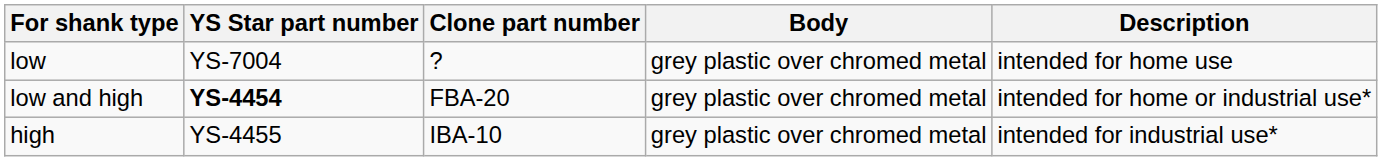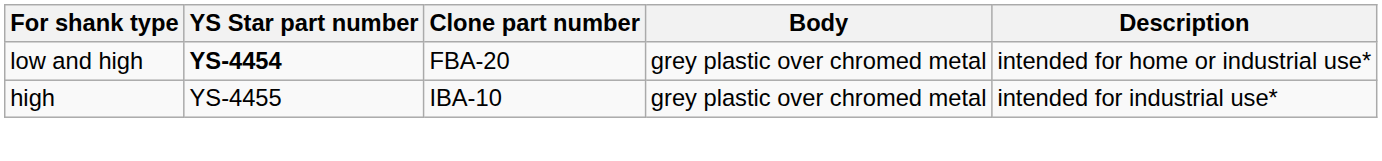- row: low | YS-7004 | ? | grey plastic over chromed metal | intended for home use
